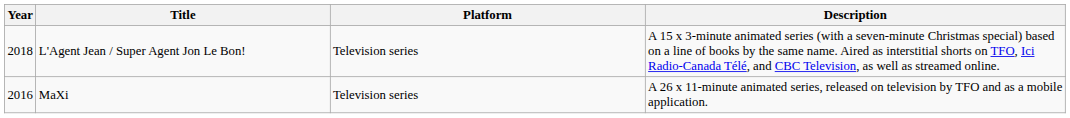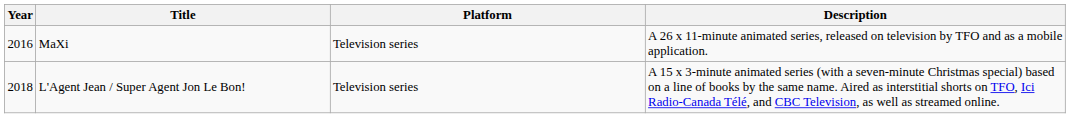rows swapped: L'Agent Jean / Super Agent Jon Le Bon! <-> MaXi
